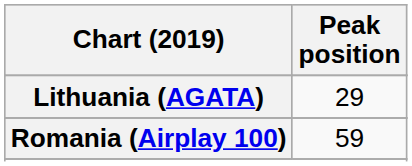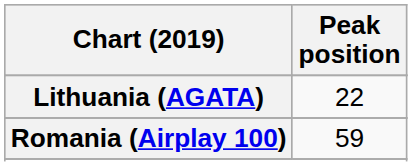Lithuania (AGATA) | Peak position: 29 -> 22
